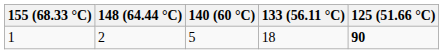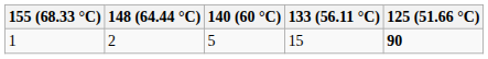1 | 133 (56.11 °C): 18 -> 15
